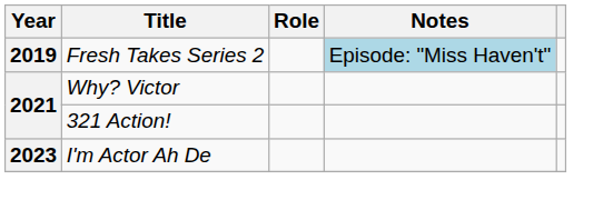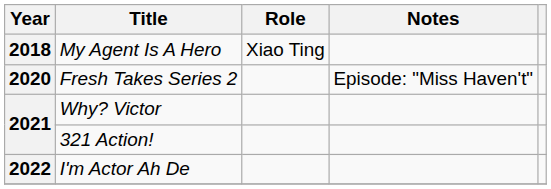+ row: 2018 | My Agent Is A Hero | Xiao Ting
Fresh Takes Series 2 | Year: 2019 -> 2020
Fresh Takes Series 2 | Notes: lightblue background -> no background
I'm Actor Ah De | Year: 2023 -> 2022
